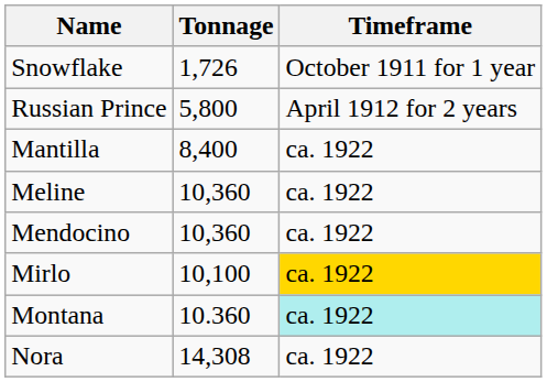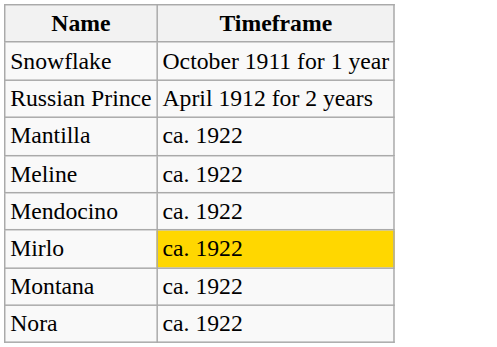- column: Tonnage | 1,726 | 5,800 | 8,400 | 10,360 | 10,360 | 10,100 | 10.360 | 14,308
Montana | Timeframe: paleturquoise background -> no background
